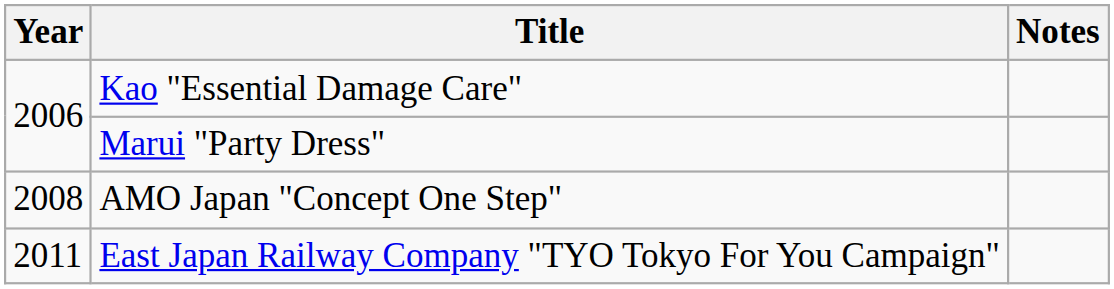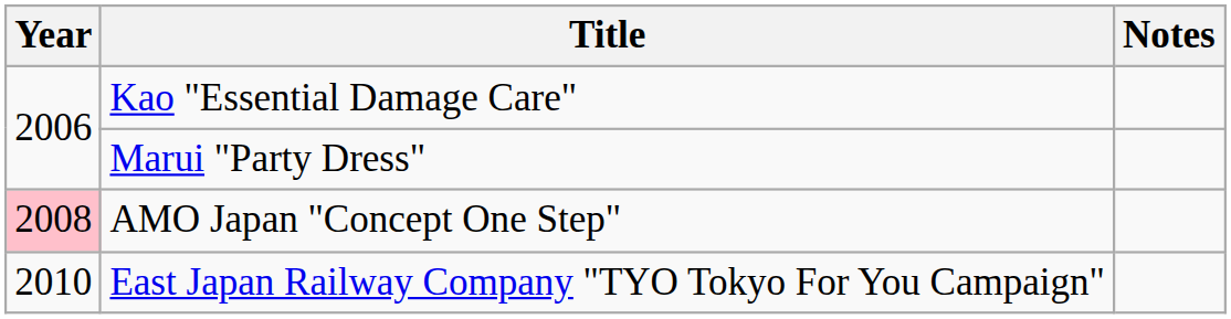AMO Japan "Concept One Step" | Year: no background -> pink background
East Japan Railway Company "TYO Tokyo For You Campaign" | Year: 2011 -> 2010
